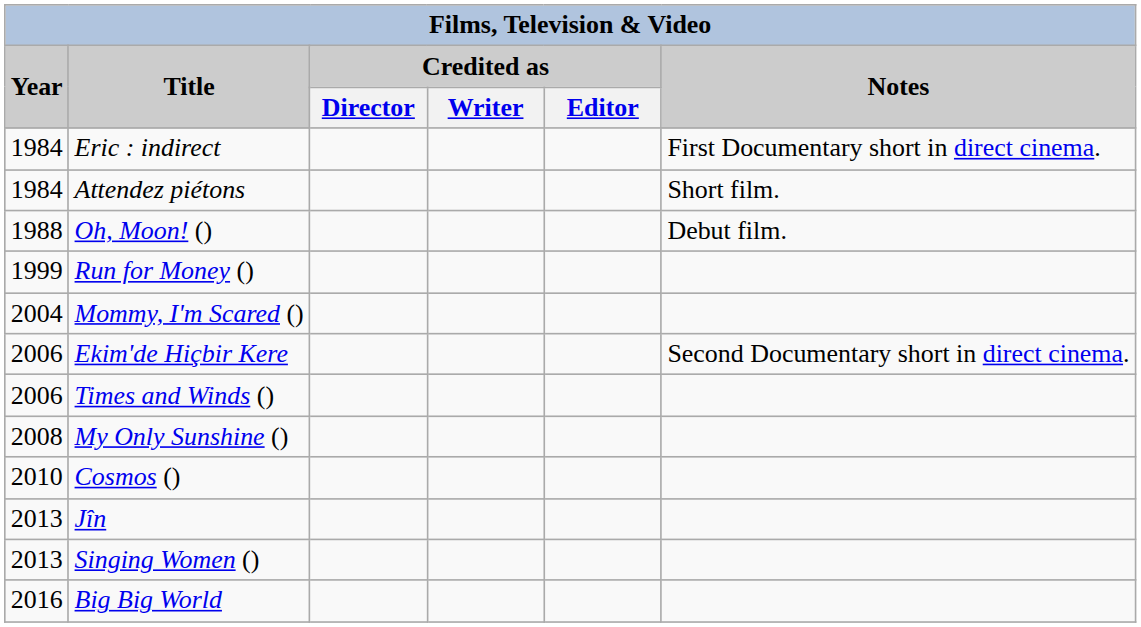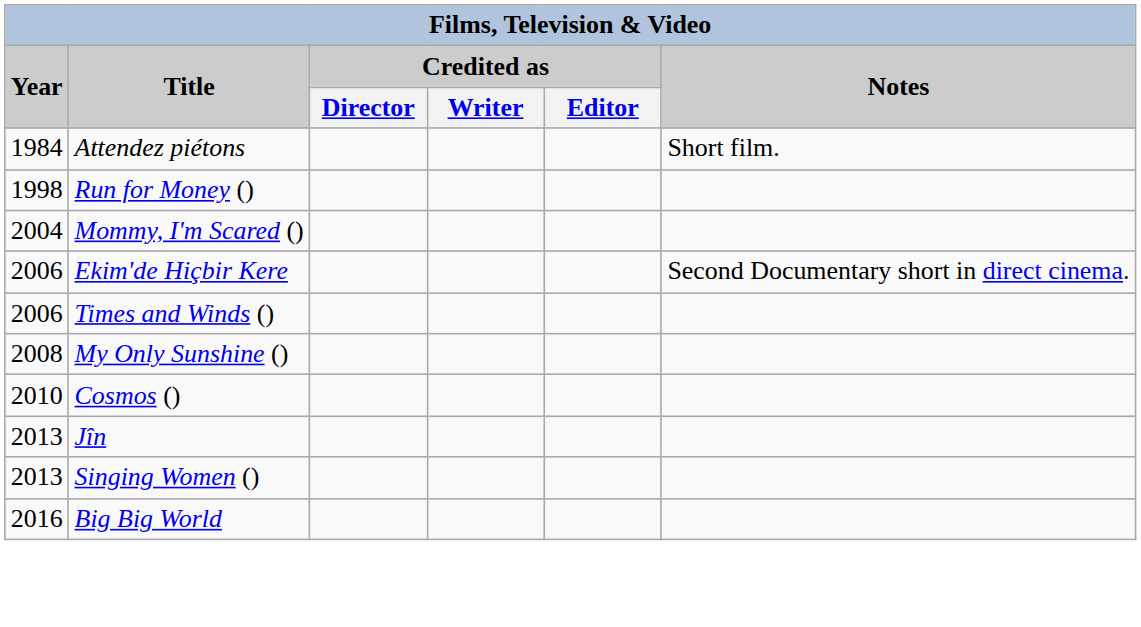- row: 1984 | Eric : indirect | First Documentary short in direct cinema.
- row: 1988 | Oh, Moon! () | Debut film.
Run for Money () | Year: 1999 -> 1998
